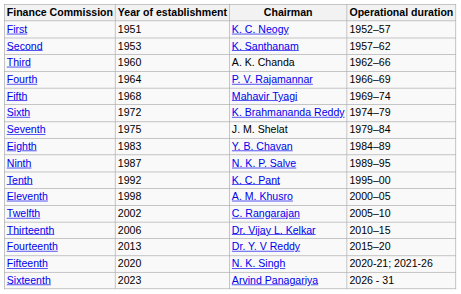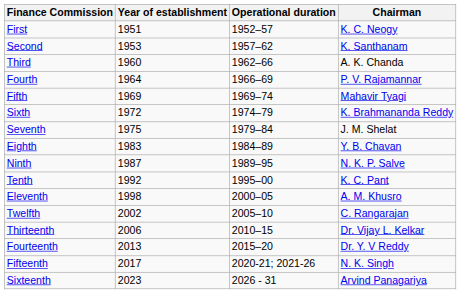columns swapped: Chairman <-> Operational duration
Fifth | Year of establishment: 1968 -> 1969
Fifteenth | Year of establishment: 2020 -> 2017
